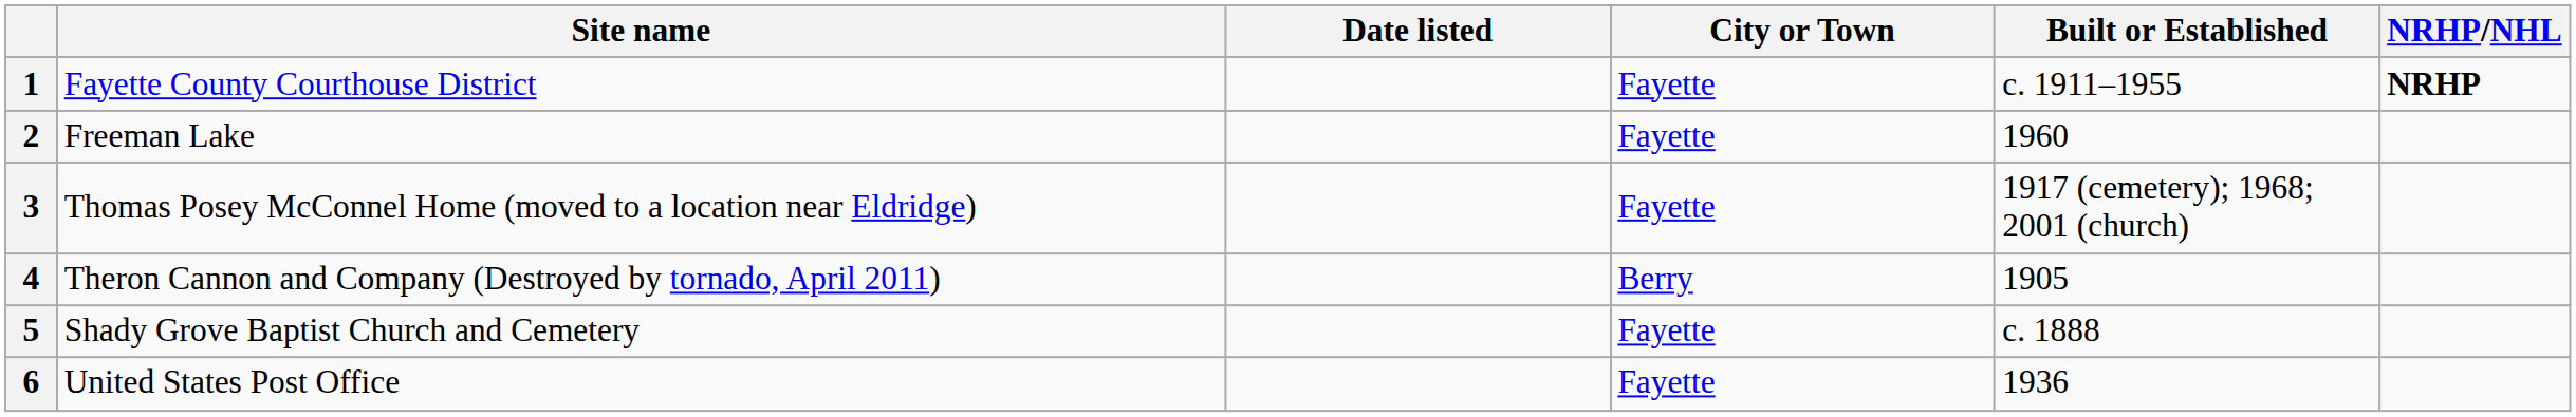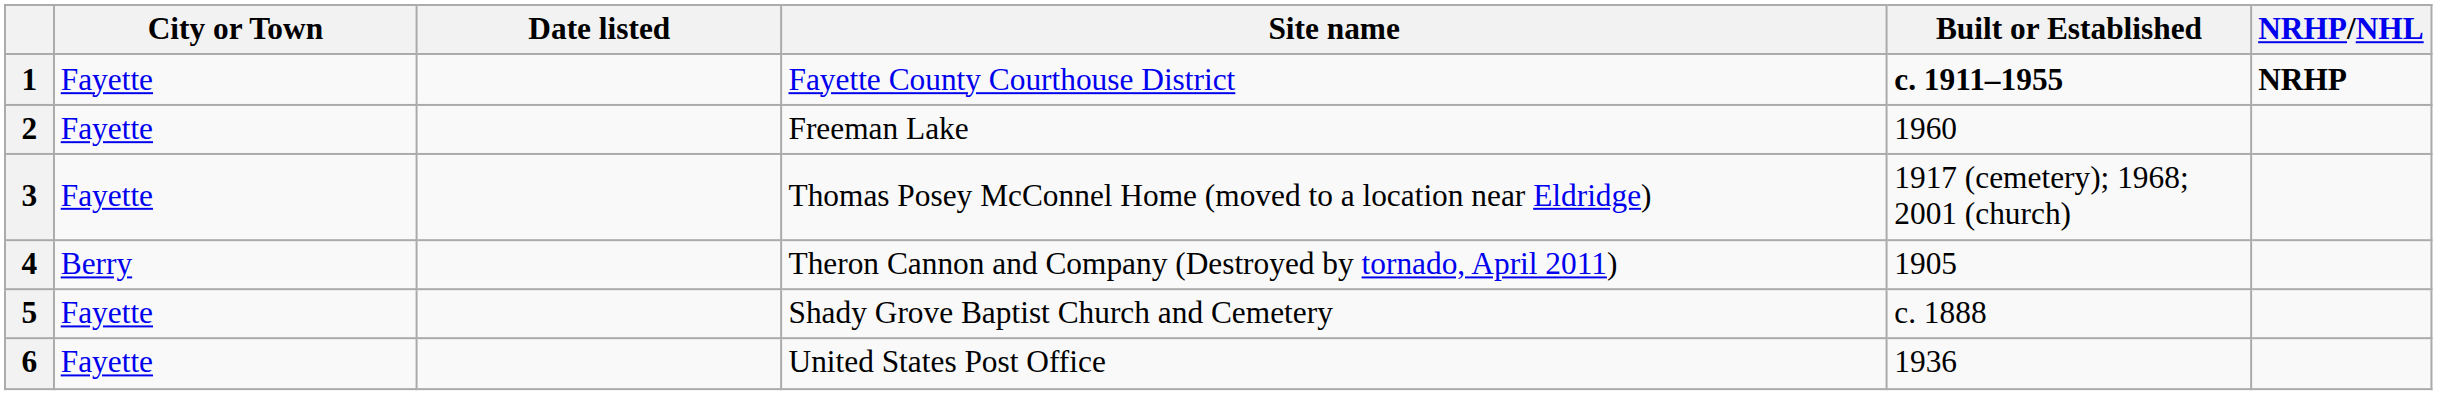columns swapped: Site name <-> City or Town
1 | Built or Established: normal -> bold
